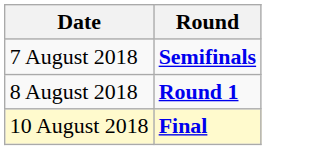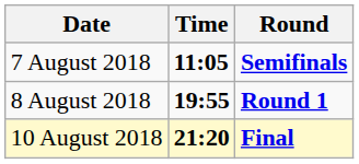+ column: Time | 11:05 | 19:55 | 21:20
